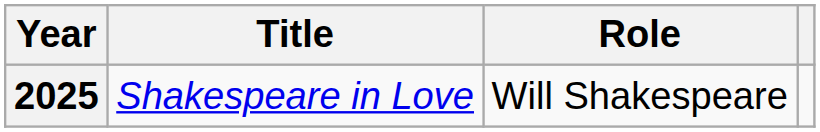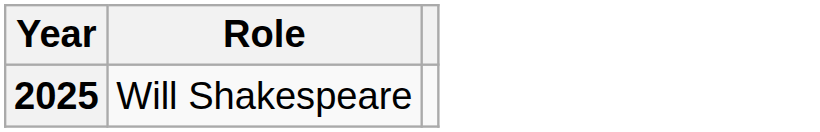- column: Title | Shakespeare in Love
